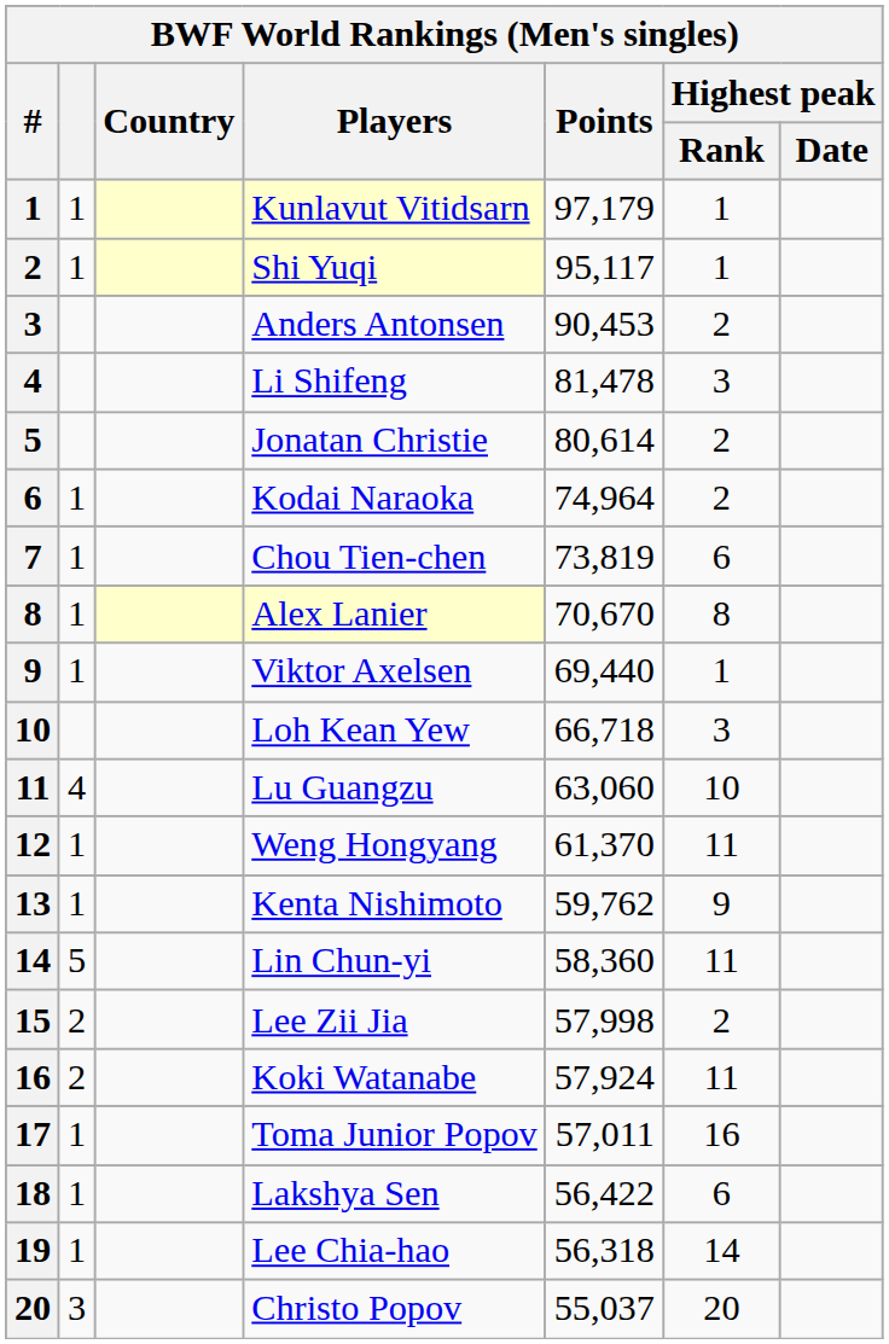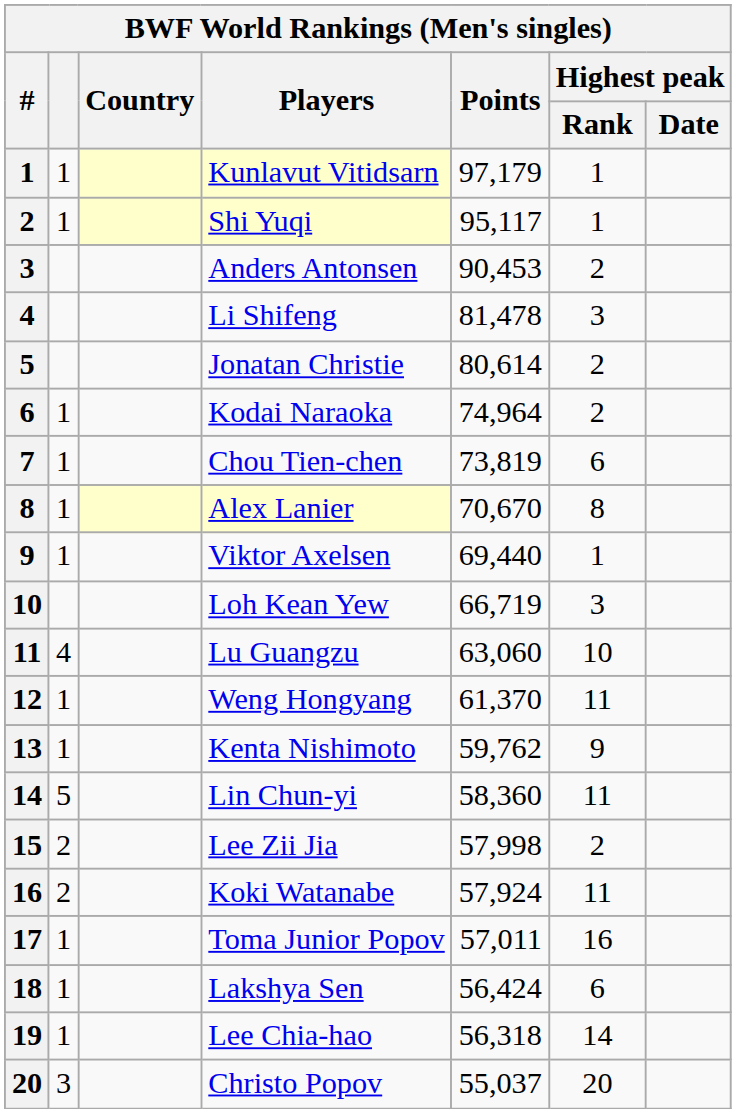Loh Kean Yew | Points: 66,718 -> 66,719
Lakshya Sen | Points: 56,422 -> 56,424
